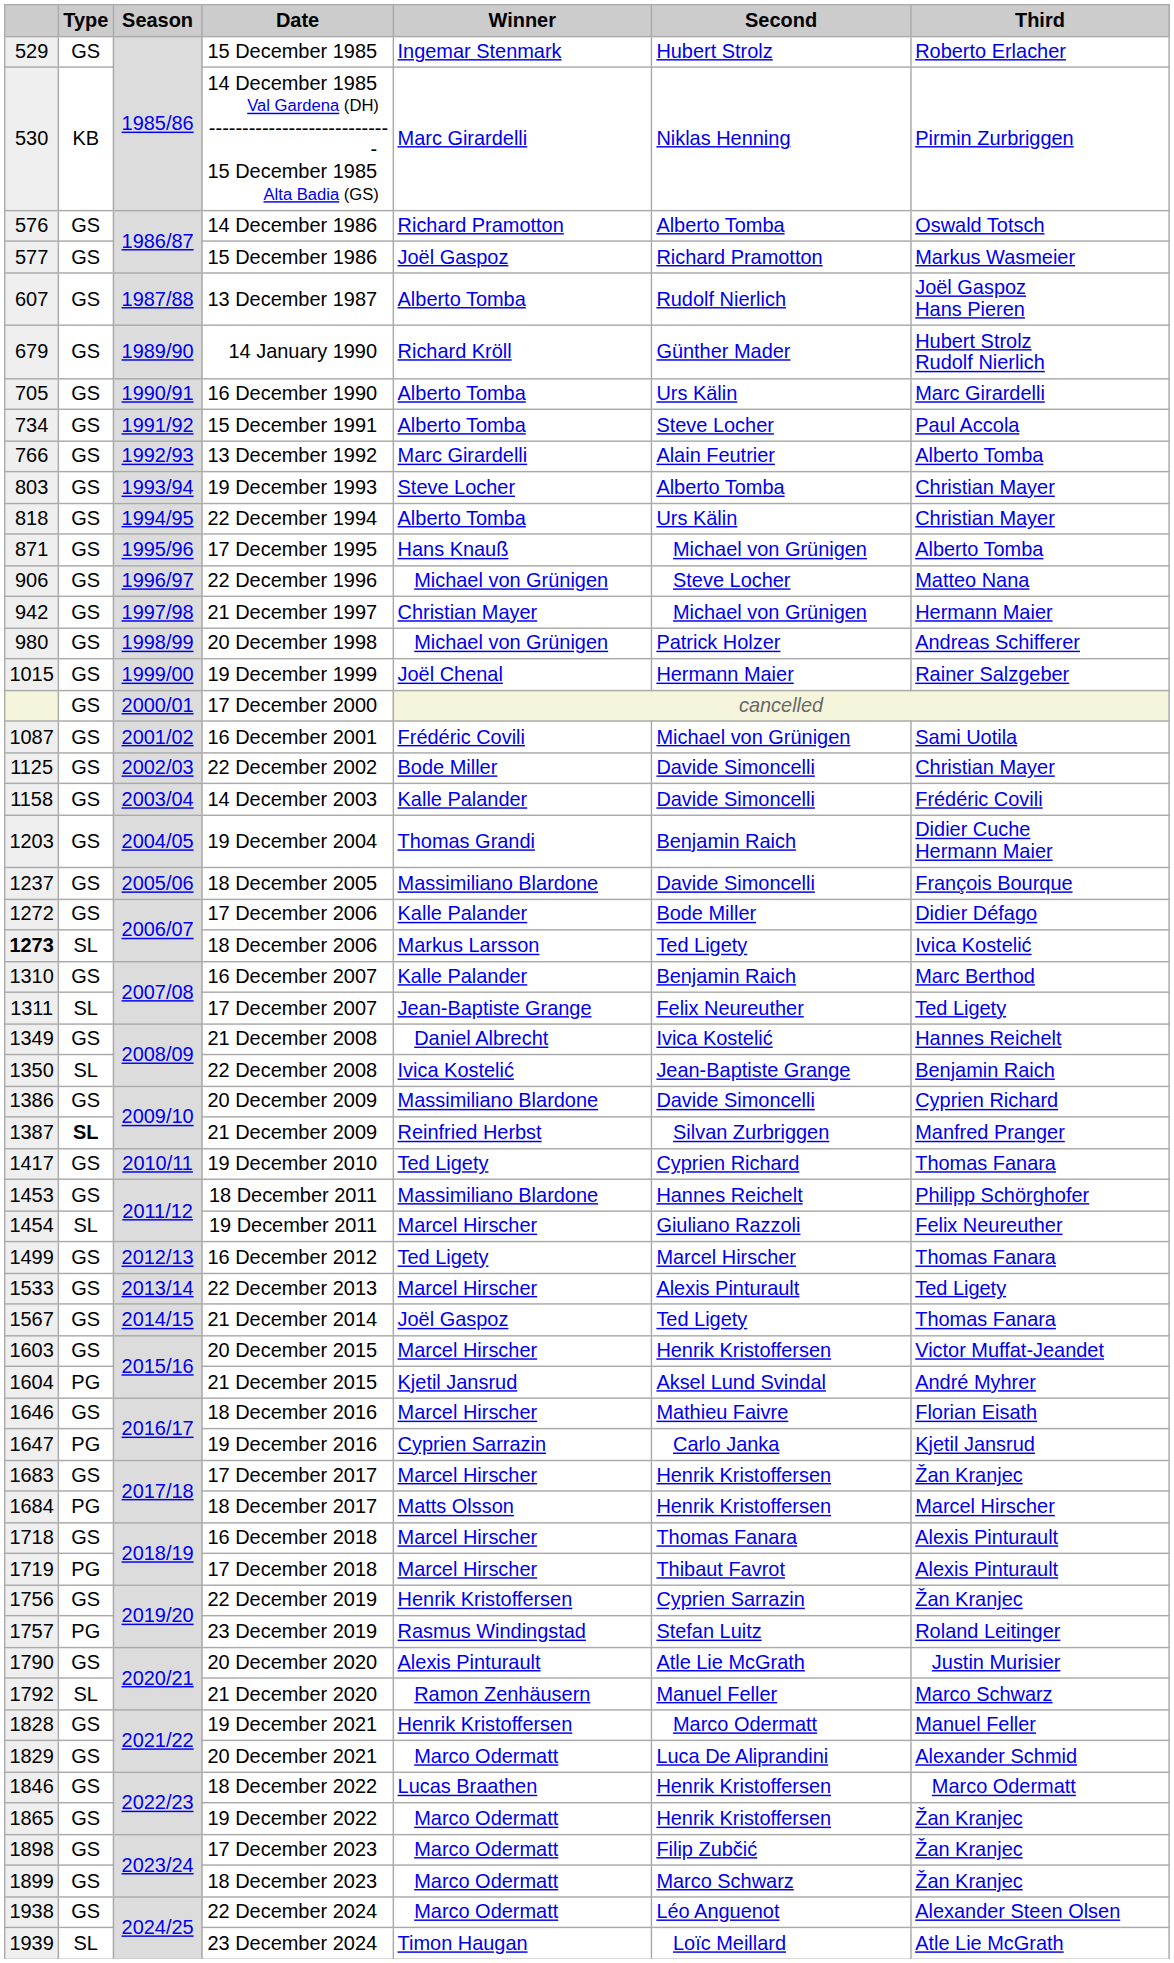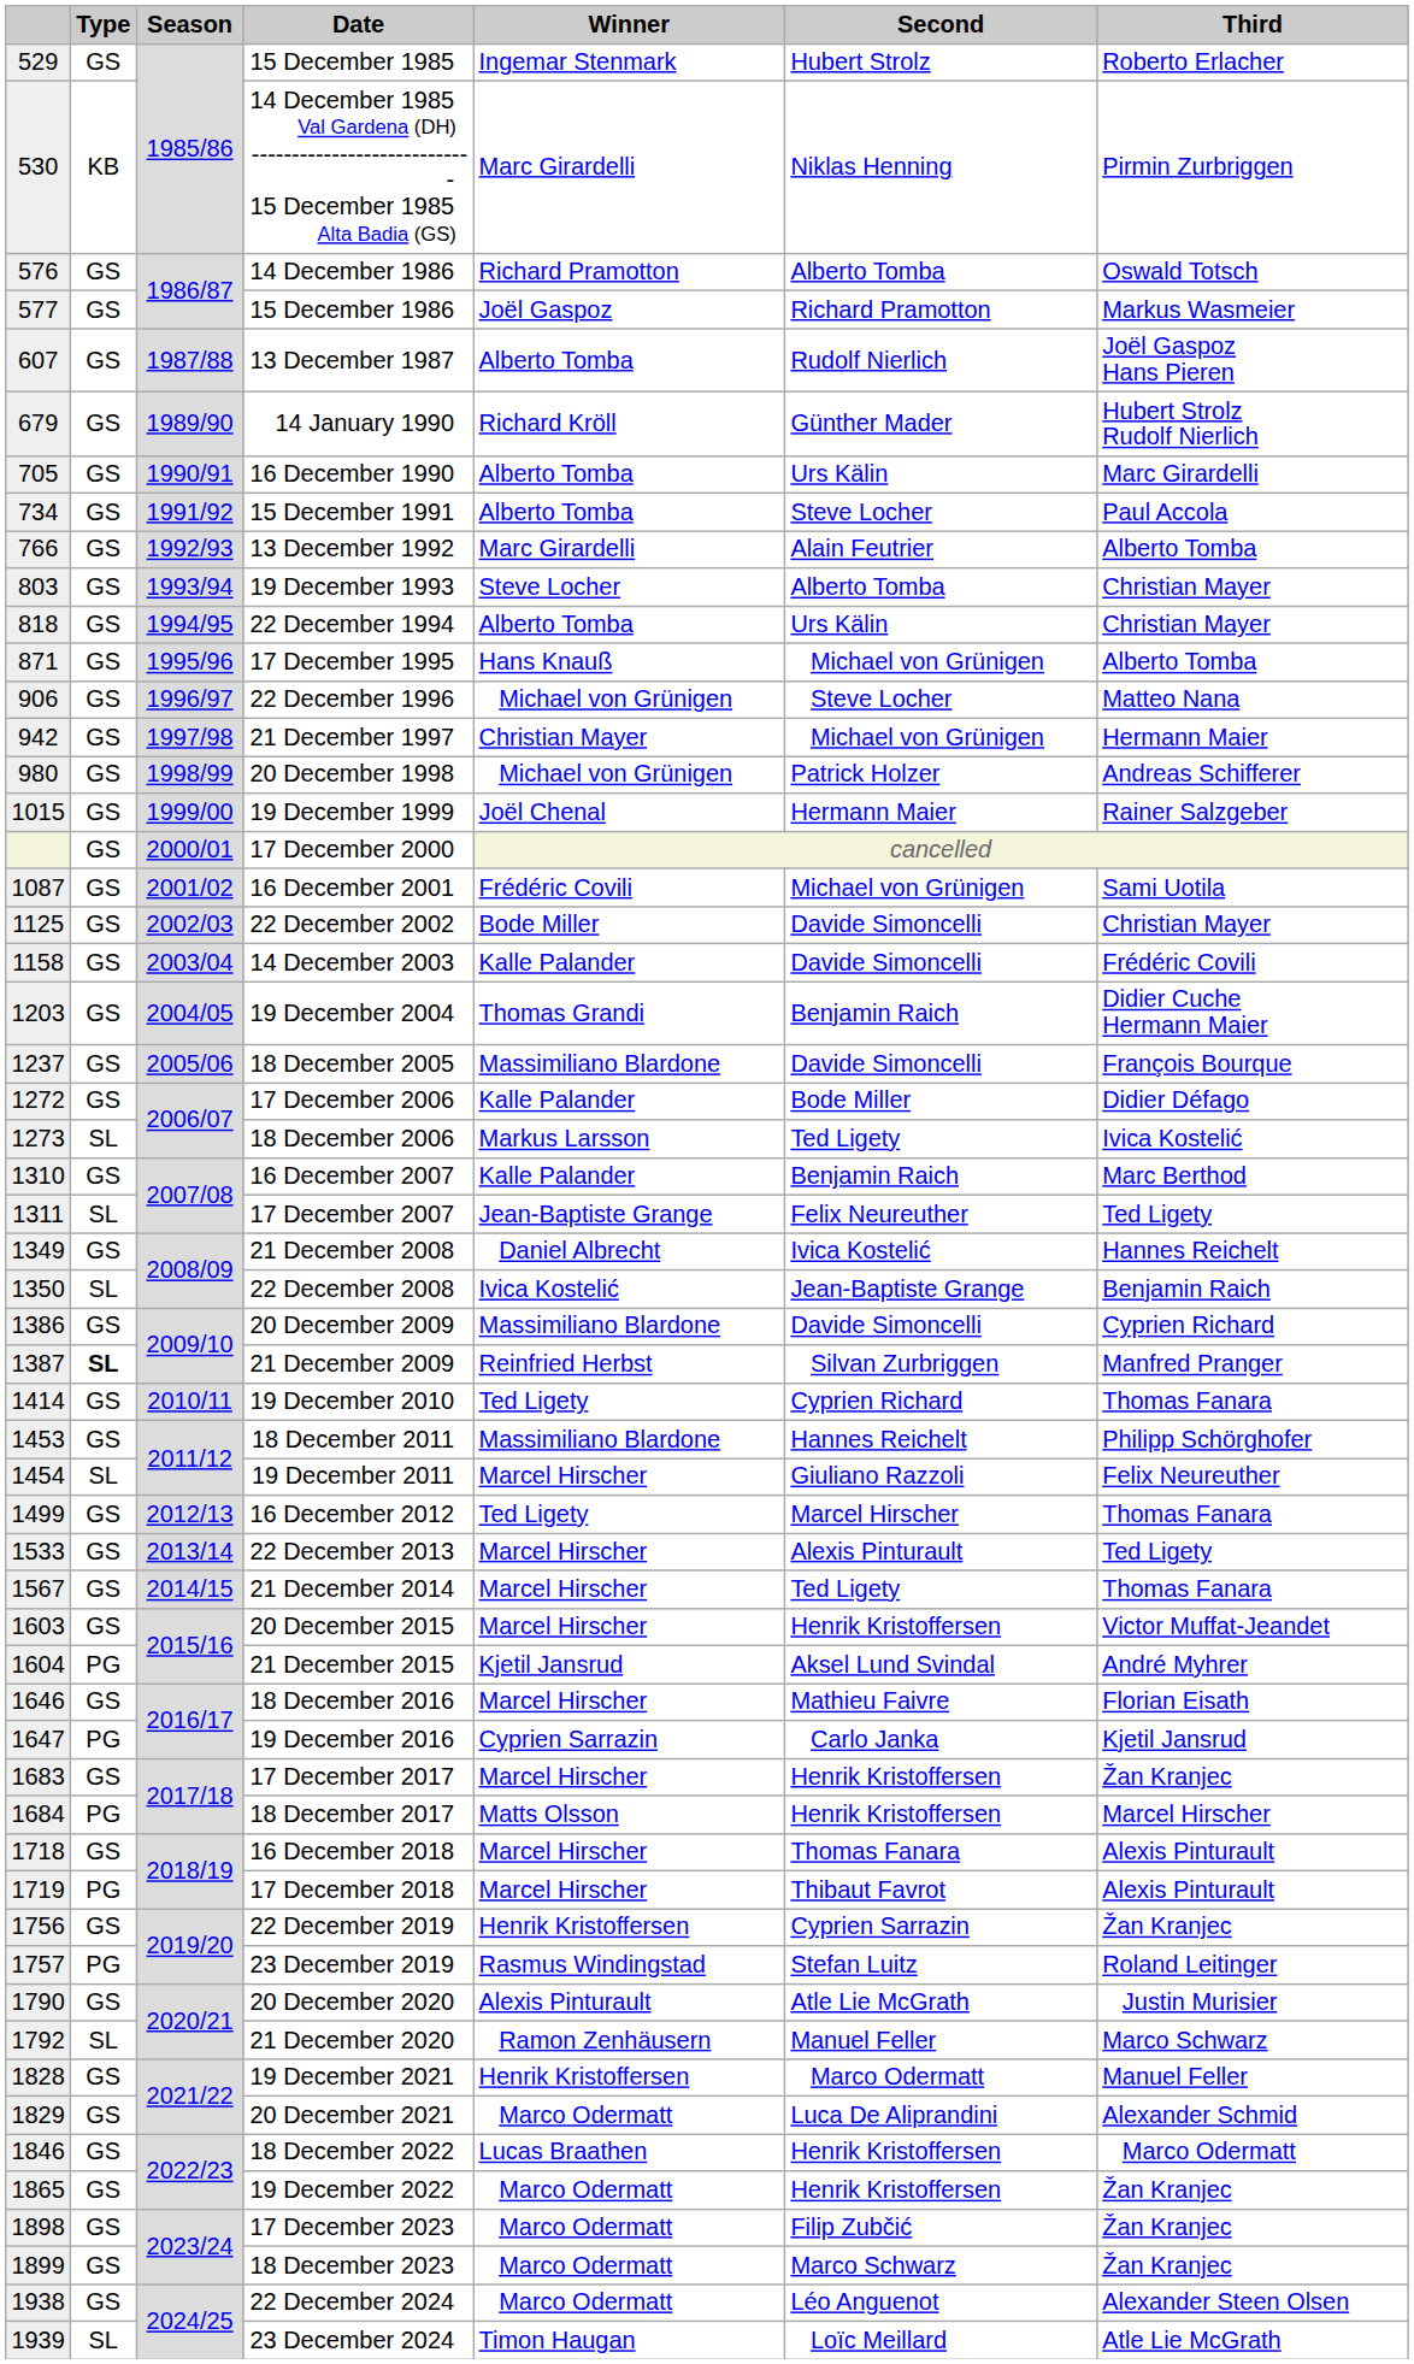18 December 2006 | column 1: bold -> normal
19 December 2010 | column 1: 1417 -> 1414
21 December 2014 | Winner: Joël Gaspoz -> Marcel Hirscher
